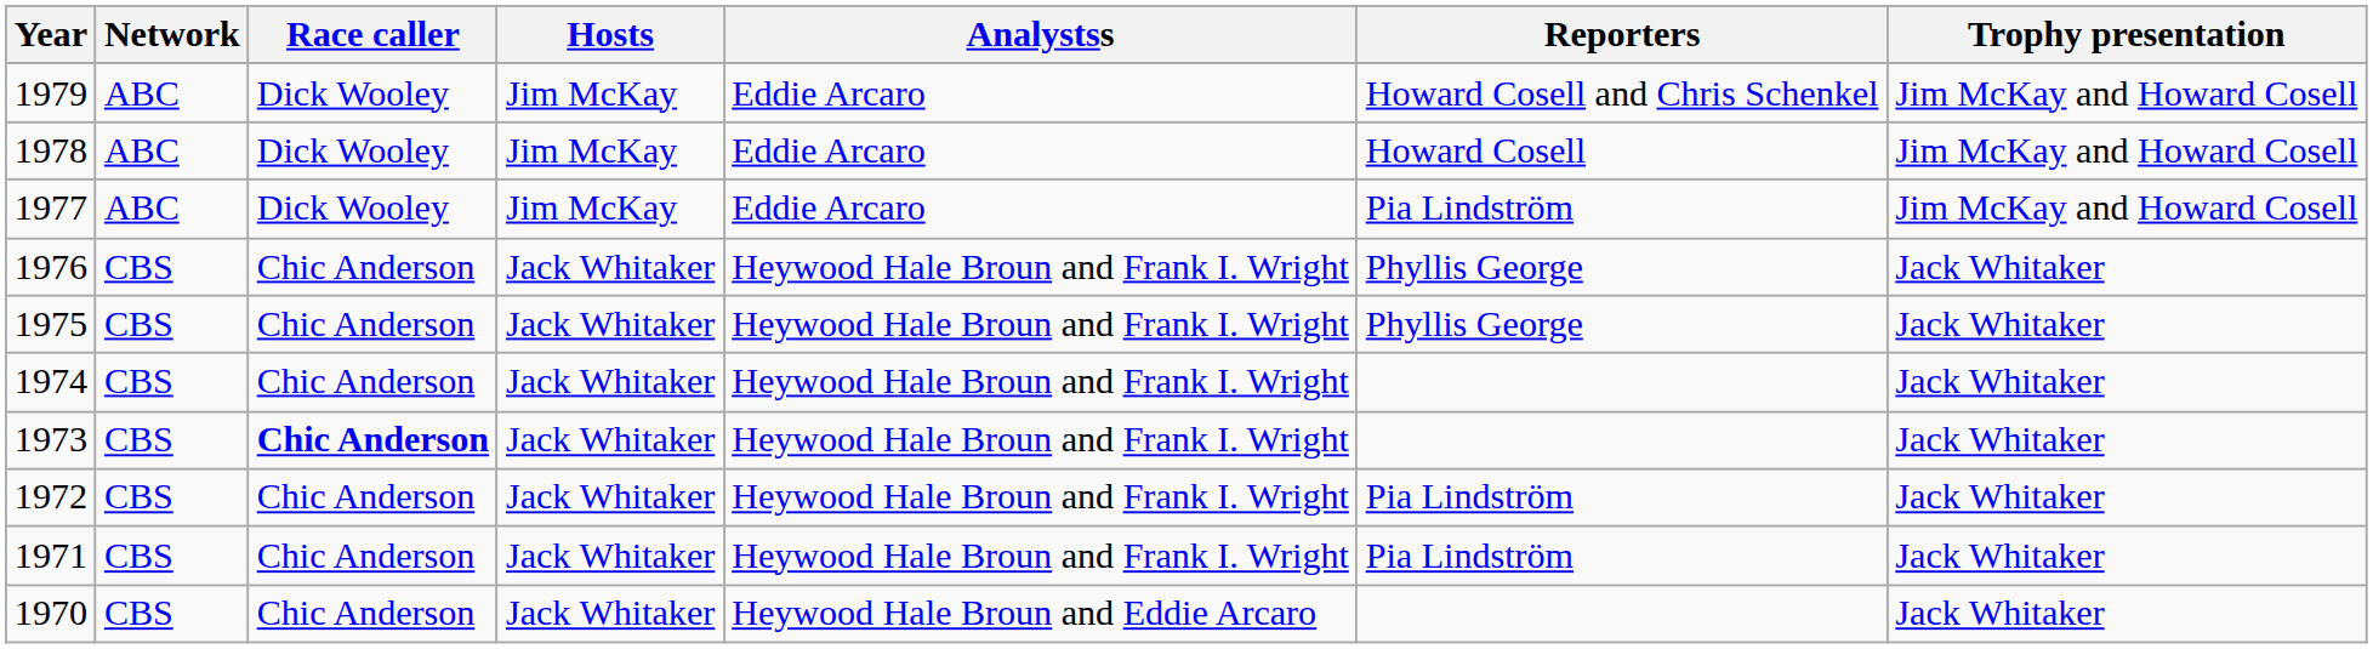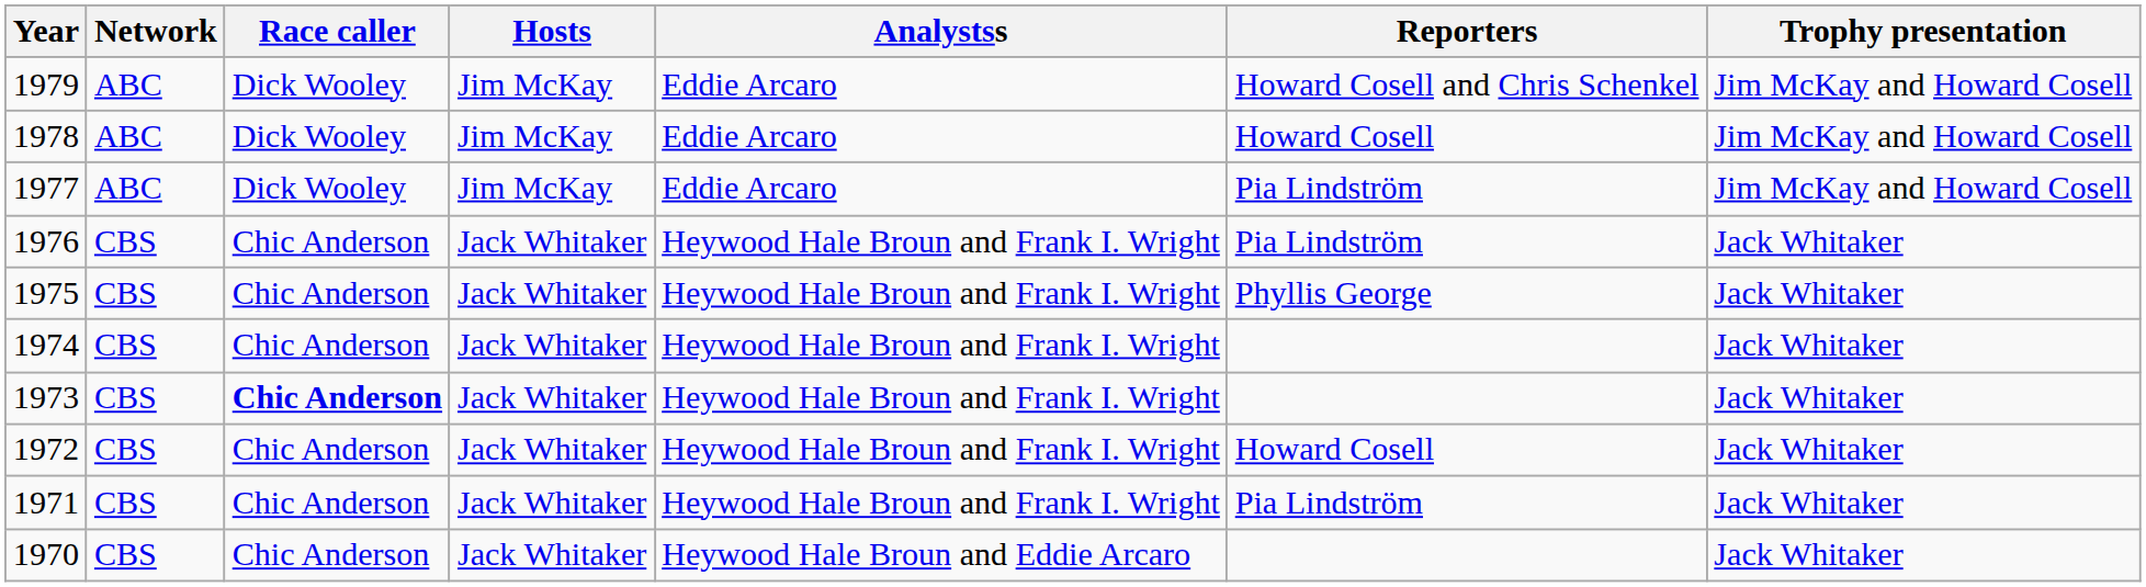1976 | Reporters: Phyllis George -> Pia Lindström
1972 | Reporters: Pia Lindström -> Howard Cosell
